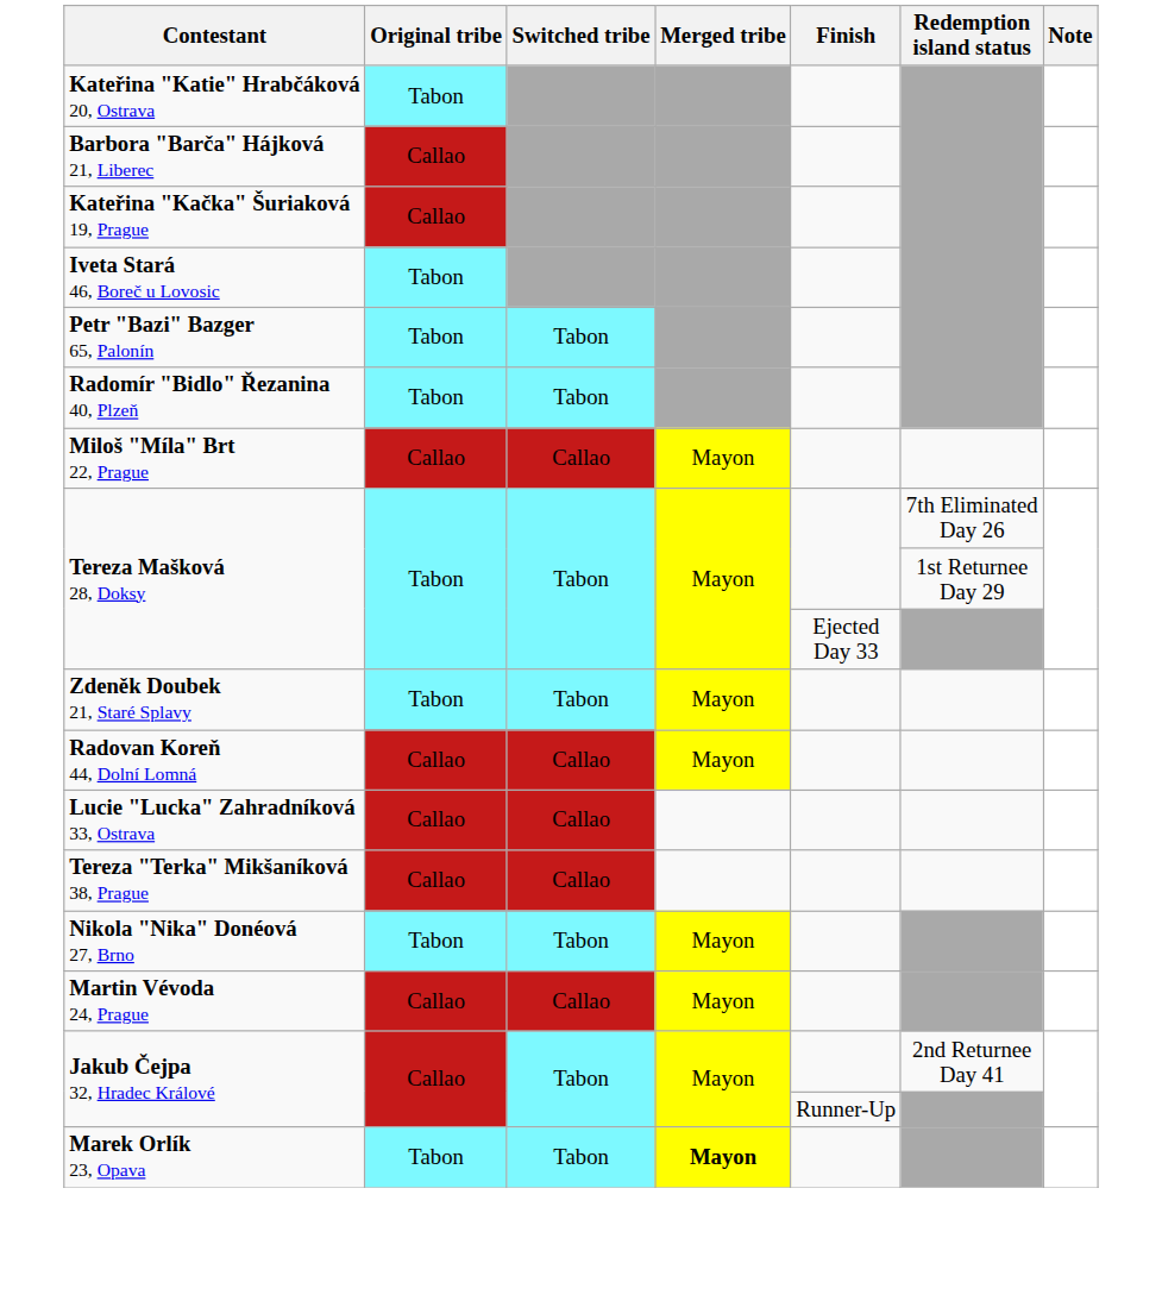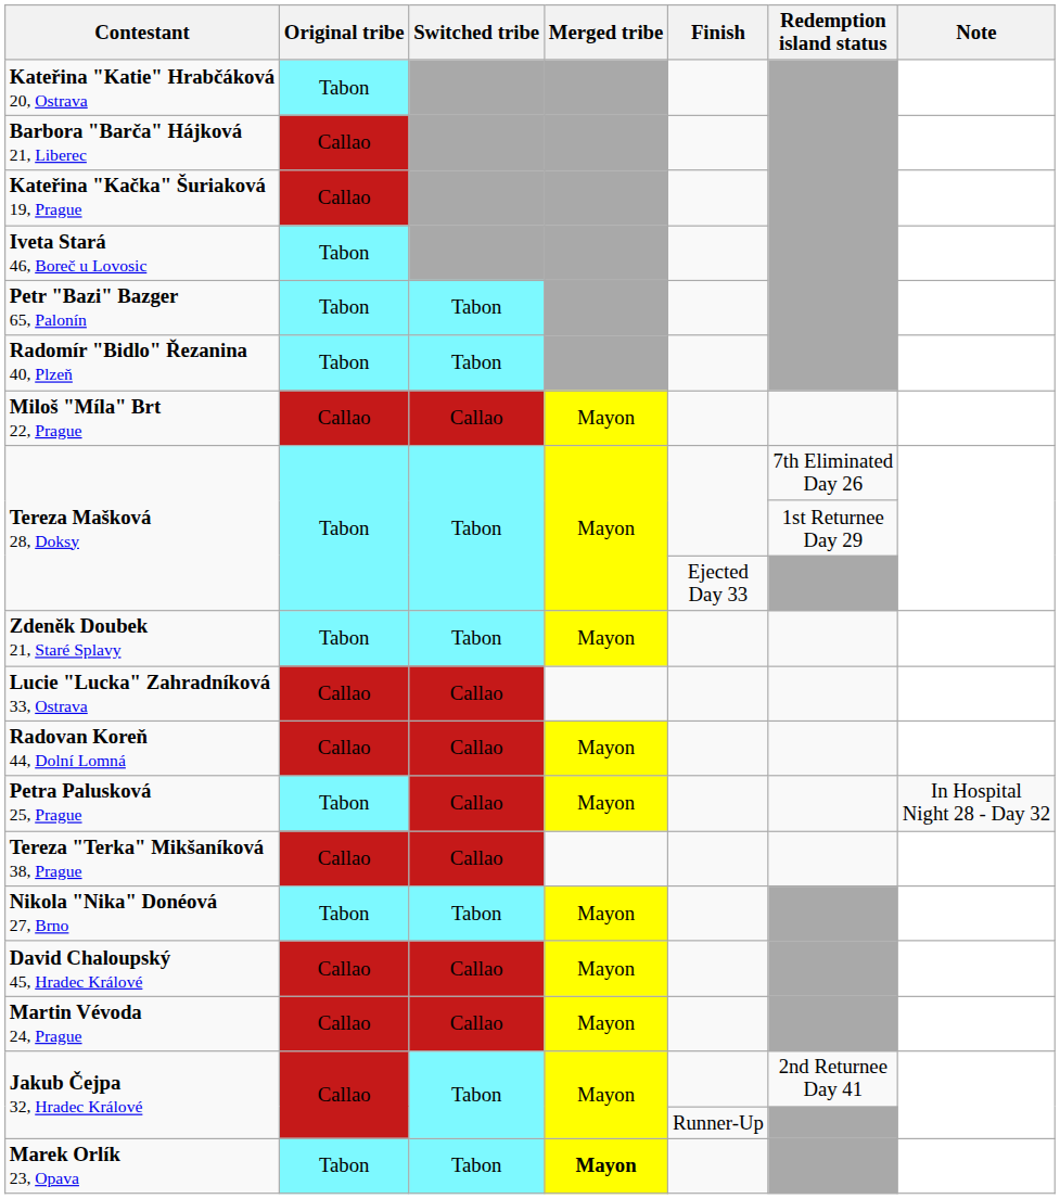rows swapped: Lucie "Lucka" Zahradníková 33, Ostrava <-> Radovan Koreň 44, Dolní Lomná
+ row: Petra Palusková 25, Prague | Tabon | Callao | Mayon | In Hospital Night 28 - Day 32
+ row: David Chaloupský 45, Hradec Králové | Callao | Callao | Mayon
